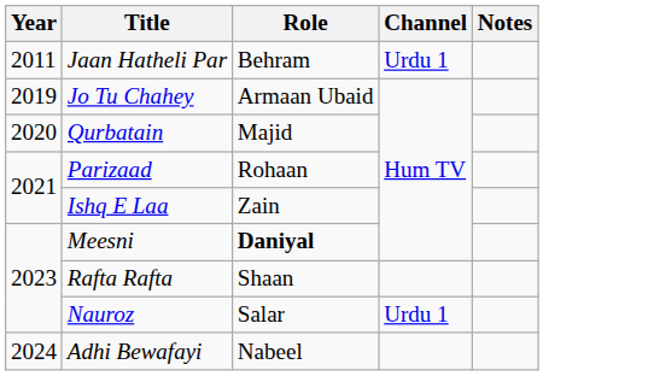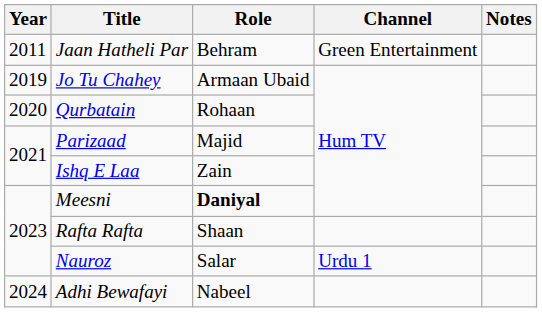Jaan Hatheli Par | Channel: Urdu 1 -> Green Entertainment
Qurbatain | Role: Majid -> Rohaan
Parizaad | Role: Rohaan -> Majid
